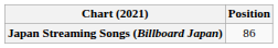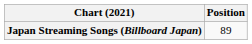Japan Streaming Songs (Billboard Japan) | Position: 86 -> 89
